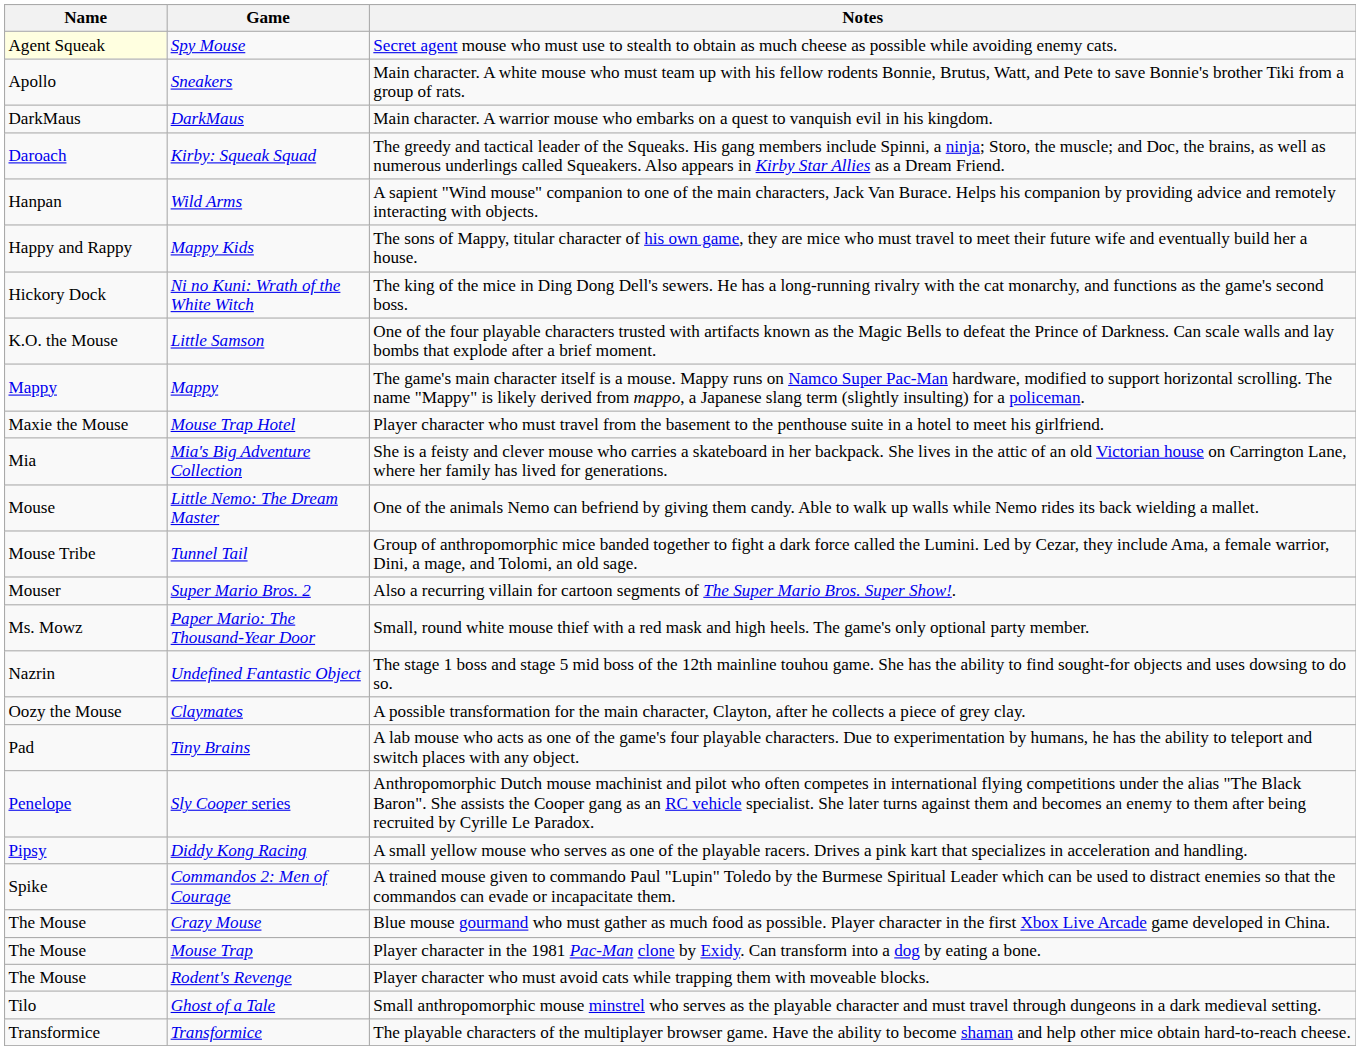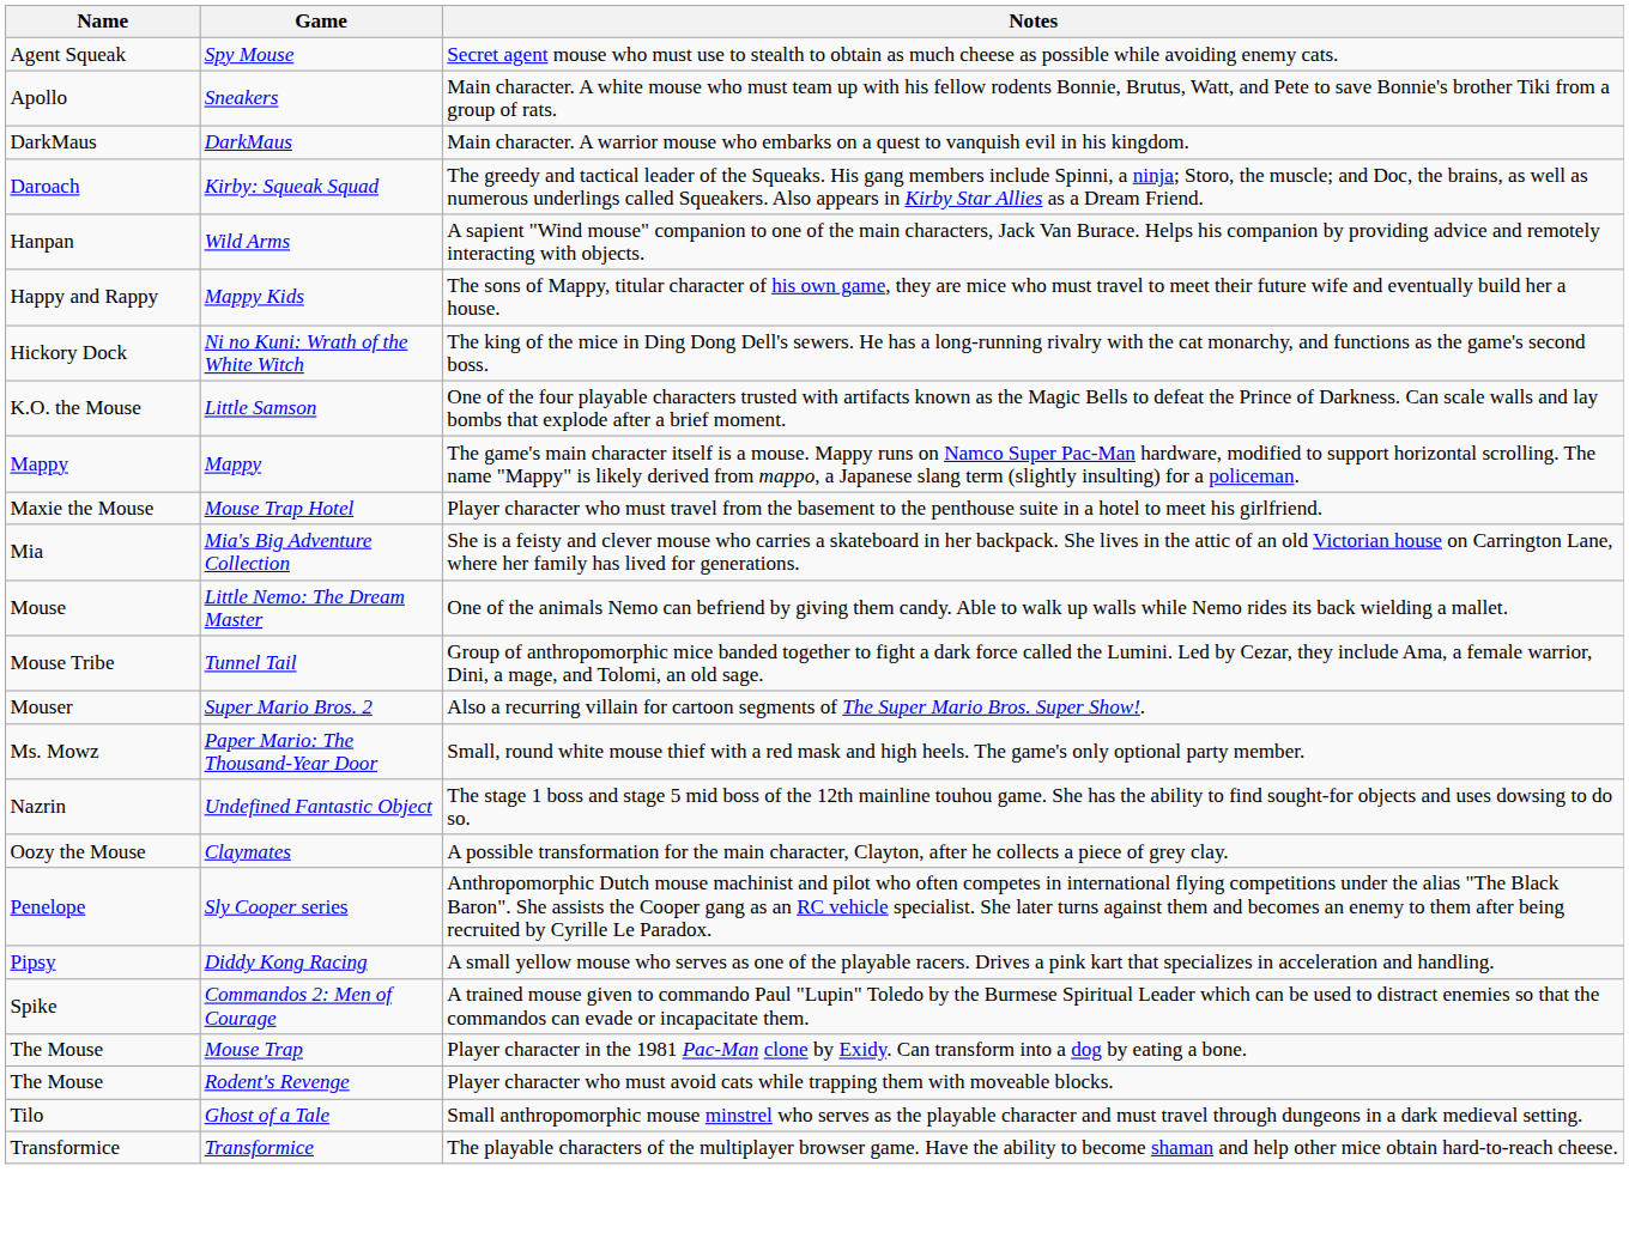Spy Mouse | Name: lightyellow background -> no background
- row: Pad | Tiny Brains | A lab mouse who acts as one of the game's four playable characters. Due to experimentation by humans, he has the ability to teleport and switch places with any object.
- row: The Mouse | Crazy Mouse | Blue mouse gourmand who must gather as much food as possible. Player character in the first Xbox Live Arcade game developed in China.
